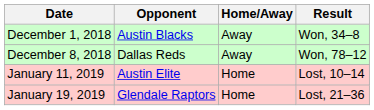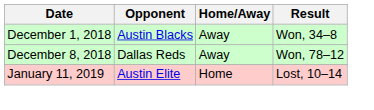- row: January 19, 2019 | Glendale Raptors | Home | Lost, 21–36
